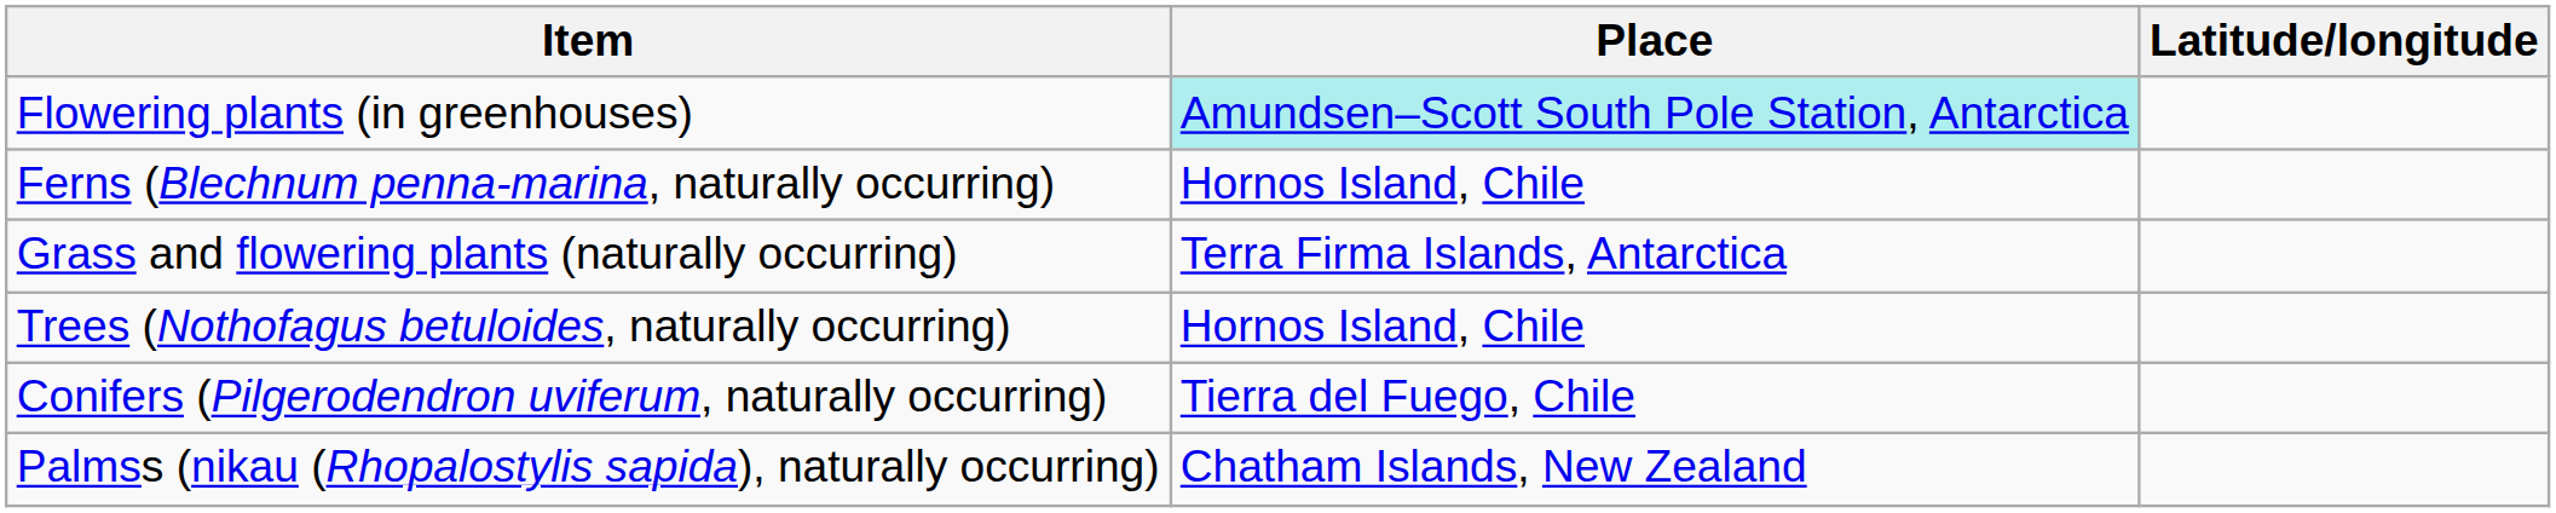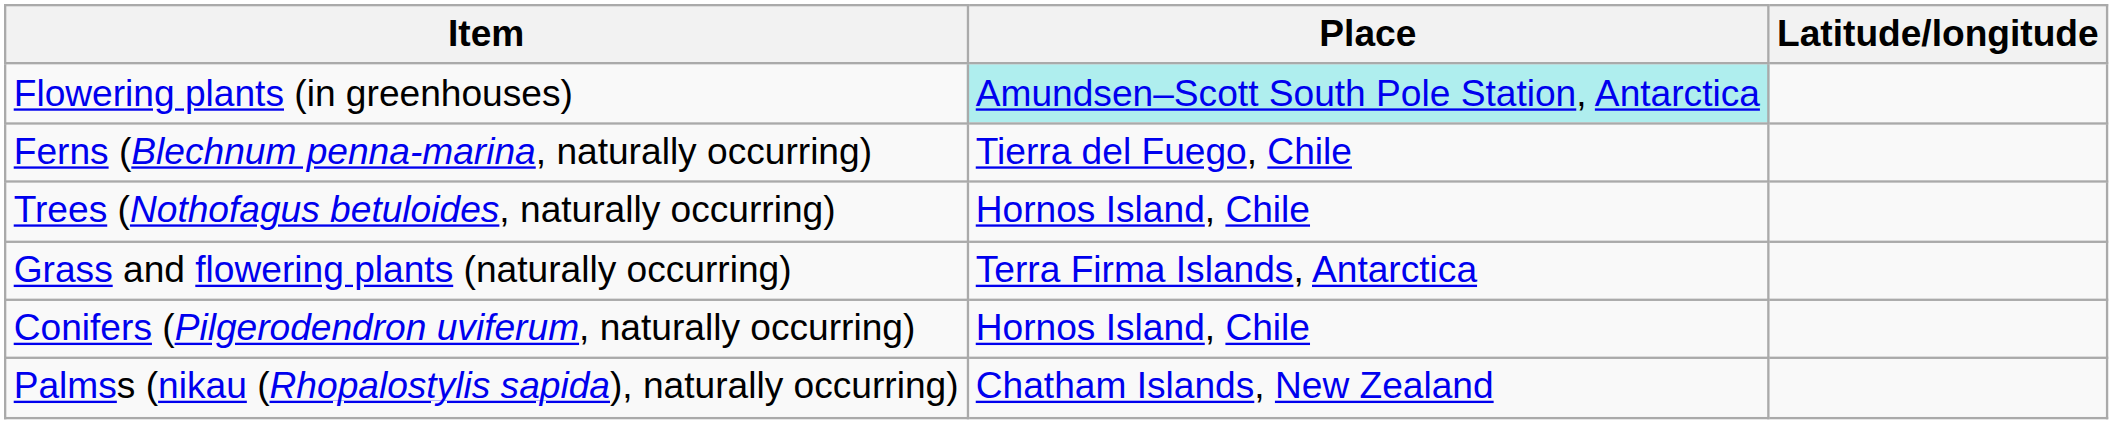Ferns (Blechnum penna-marina, naturally occurring) | Place: Hornos Island, Chile -> Tierra del Fuego, Chile
rows swapped: Grass and flowering plants (naturally occurring) <-> Trees (Nothofagus betuloides, naturally occurring)
Conifers (Pilgerodendron uviferum, naturally occurring) | Place: Tierra del Fuego, Chile -> Hornos Island, Chile
